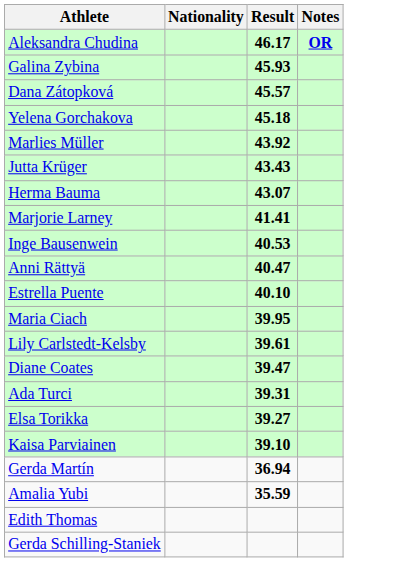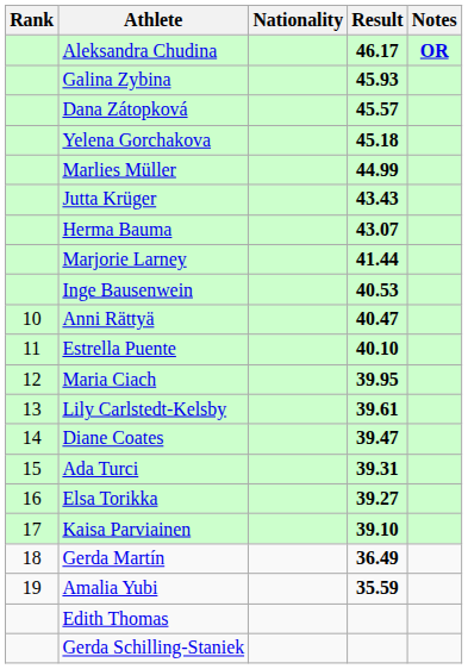+ column: Rank | 10 | 11 | 12 | 13 | 14 | 15 | 16 | 17 | 18 | 19
Marlies Müller | Result: 43.92 -> 44.99
Marjorie Larney | Result: 41.41 -> 41.44
Gerda Martín | Result: 36.94 -> 36.49
